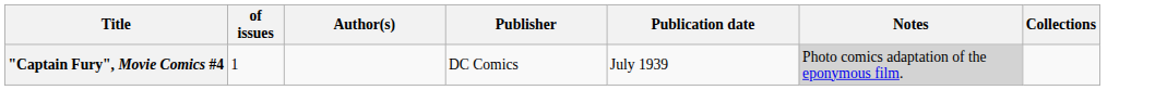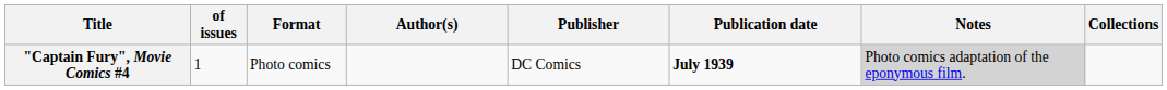+ column: Format | Photo comics
"Captain Fury", Movie Comics #4 | Publication date: normal -> bold
